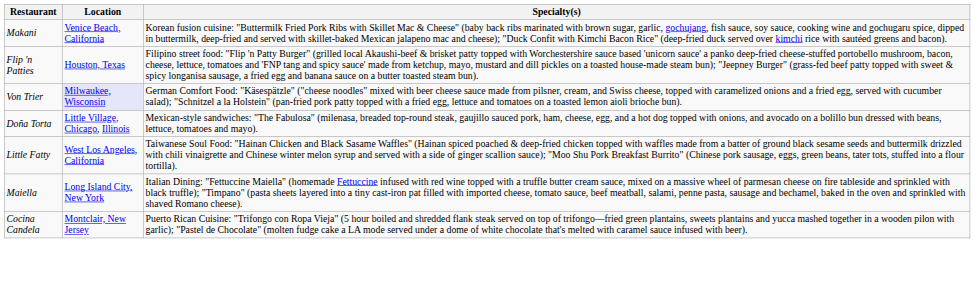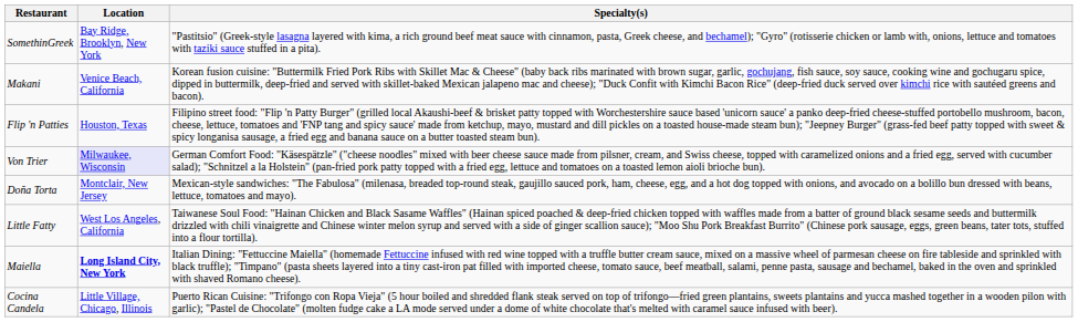+ row: SomethinGreek | Bay Ridge, Brooklyn, New York | "Pastitsio" (Greek-style lasagna layered with kima, a rich ground beef meat sauce with cinnamon, pasta, Greek cheese, and bechamel); "Gyro" (rotisserie chicken or lamb with, onions, lettuce and tomatoes with taziki sauce stuffed in a pita).
Doña Torta | Location: Little Village, Chicago, Illinois -> Montclair, New Jersey
Maiella | Location: normal -> bold
Cocina Candela | Location: Montclair, New Jersey -> Little Village, Chicago, Illinois
